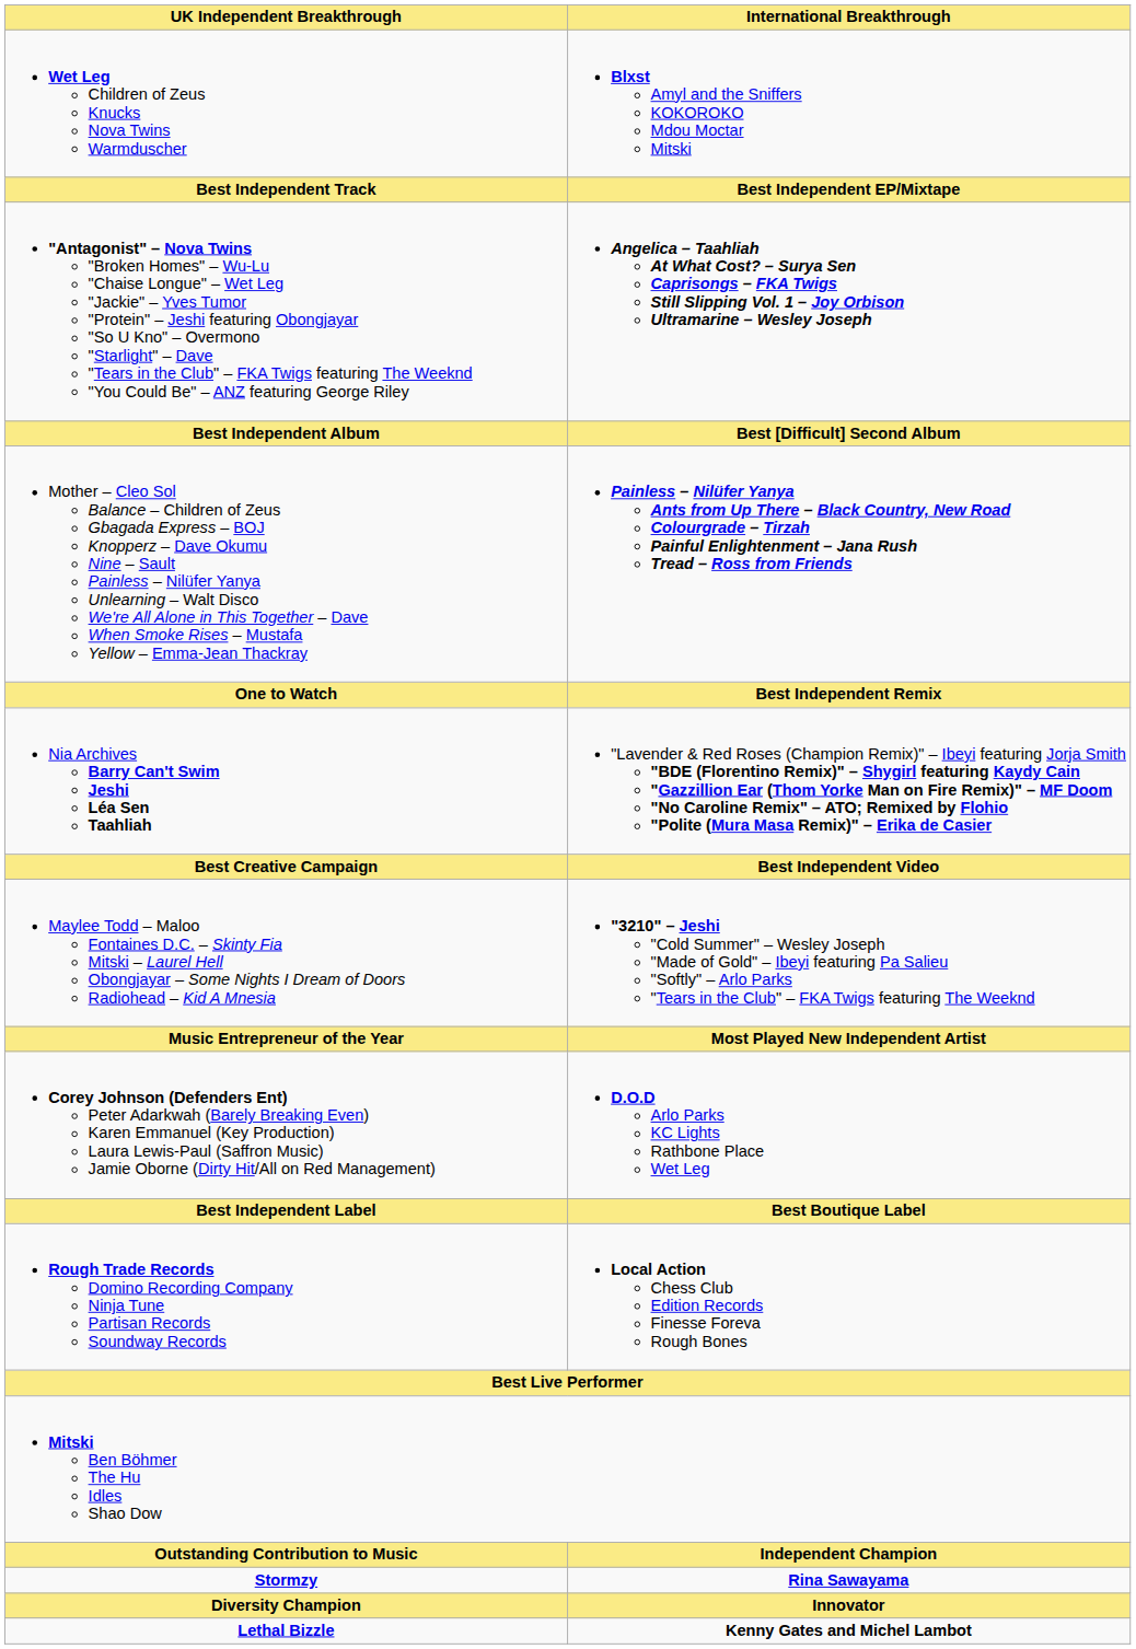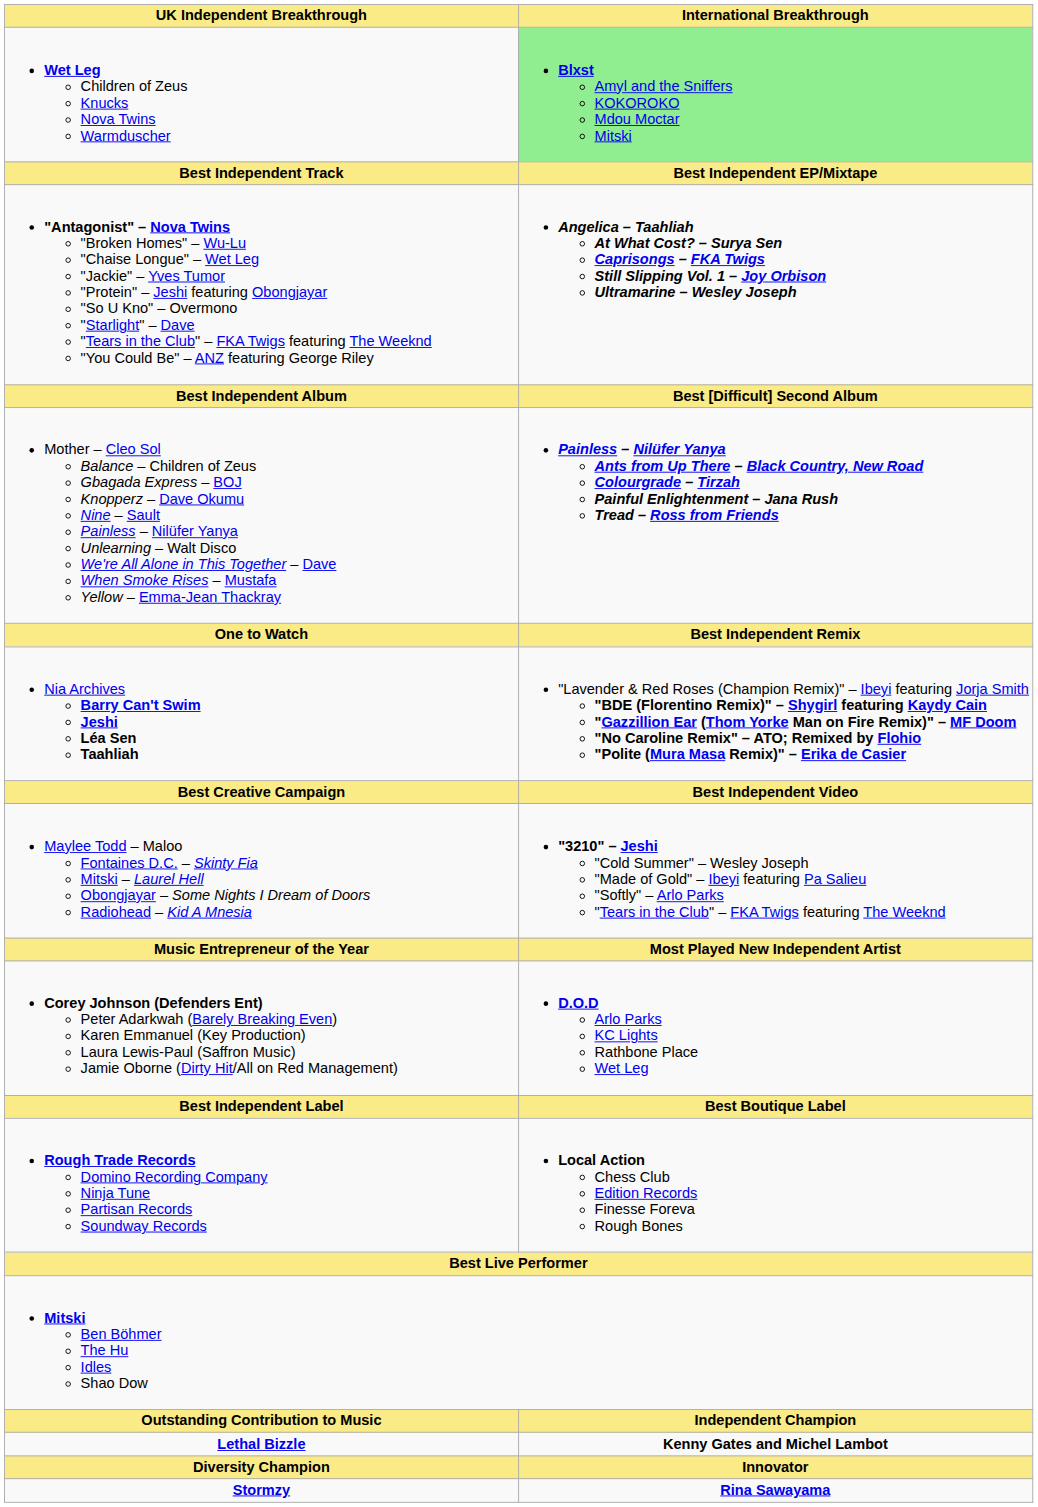Wet Leg Children of Zeus Knucks Nova Twins Warmduscher | International Breakthrough: no background -> lightgreen background
rows swapped: Lethal Bizzle <-> Stormzy
